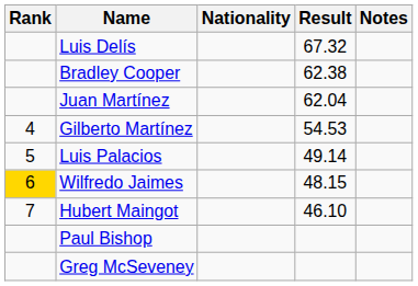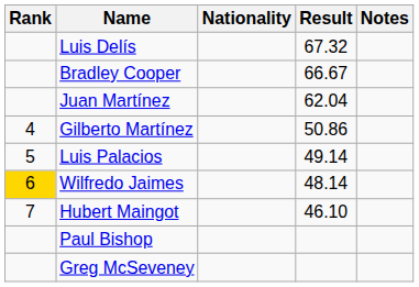Bradley Cooper | Result: 62.38 -> 66.67
Gilberto Martínez | Result: 54.53 -> 50.86
Wilfredo Jaimes | Result: 48.15 -> 48.14
